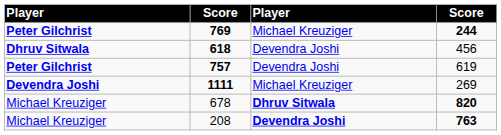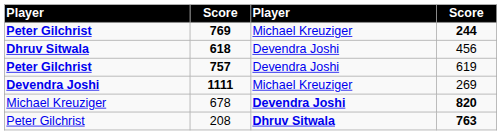678 | column 3: Dhruv Sitwala -> Devendra Joshi
208 | column 1: Michael Kreuziger -> Peter Gilchrist
208 | column 3: Devendra Joshi -> Dhruv Sitwala
